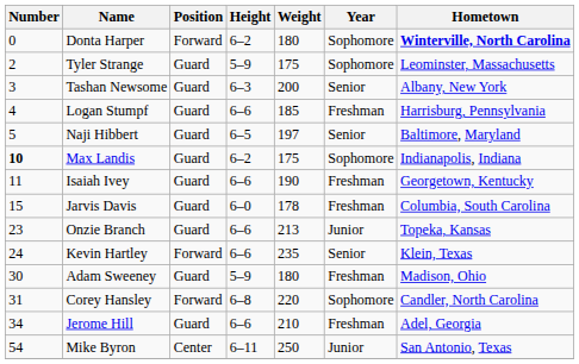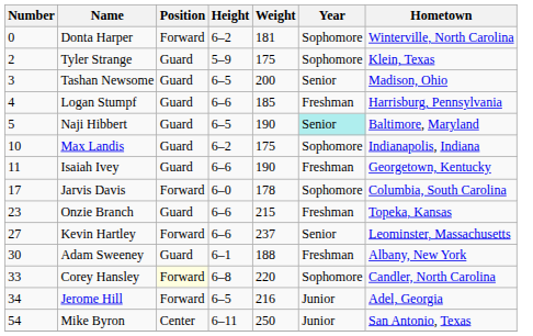Donta Harper | Weight: 180 -> 181
Donta Harper | Hometown: bold -> normal
Tyler Strange | Hometown: Leominster, Massachusetts -> Klein, Texas
Tashan Newsome | Height: 6–3 -> 6–5
Tashan Newsome | Hometown: Albany, New York -> Madison, Ohio
Naji Hibbert | Weight: 197 -> 190
Naji Hibbert | Year: no background -> paleturquoise background
Max Landis | Number: bold -> normal
Jarvis Davis | Number: 15 -> 17
Jarvis Davis | Position: Guard -> Forward
Jarvis Davis | Year: Freshman -> Sophomore
Onzie Branch | Weight: 213 -> 215
Onzie Branch | Year: Junior -> Freshman
Kevin Hartley | Number: 24 -> 27
Kevin Hartley | Weight: 235 -> 237
Kevin Hartley | Hometown: Klein, Texas -> Leominster, Massachusetts
Adam Sweeney | Height: 5–9 -> 6–1
Adam Sweeney | Weight: 180 -> 188
Adam Sweeney | Hometown: Madison, Ohio -> Albany, New York
Corey Hansley | Number: 31 -> 33
Corey Hansley | Position: no background -> lightyellow background
Jerome Hill | Position: Guard -> Forward
Jerome Hill | Height: 6–6 -> 6–5
Jerome Hill | Weight: 210 -> 216
Jerome Hill | Year: Freshman -> Junior
